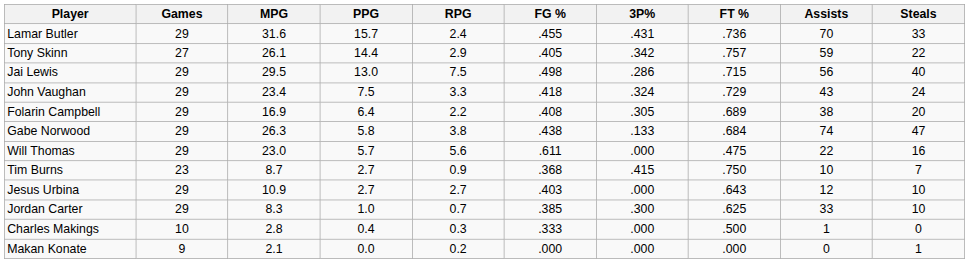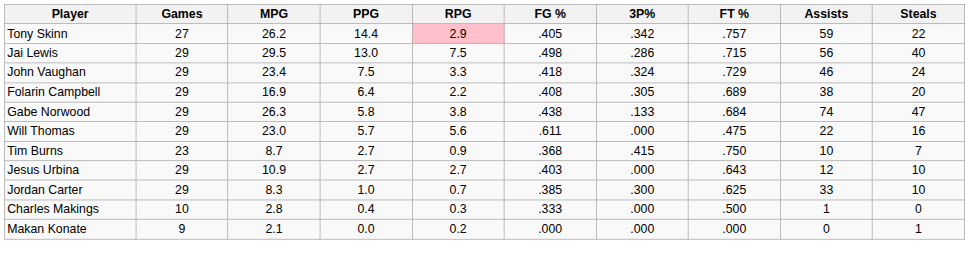- row: Lamar Butler | 29 | 31.6 | 15.7 | 2.4 | .455 | .431 | .736 | 70 | 33
Tony Skinn | MPG: 26.1 -> 26.2
Tony Skinn | RPG: no background -> pink background
John Vaughan | Assists: 43 -> 46
